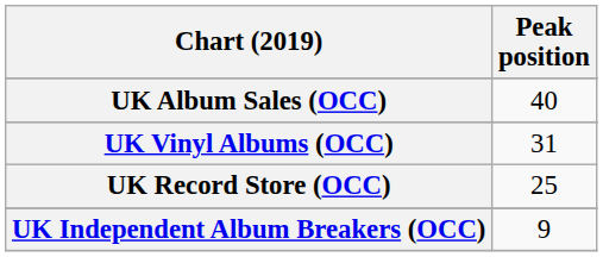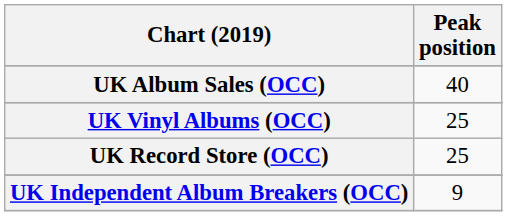UK Vinyl Albums (OCC) | Peak position: 31 -> 25
